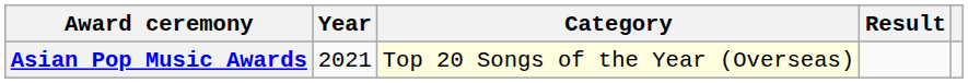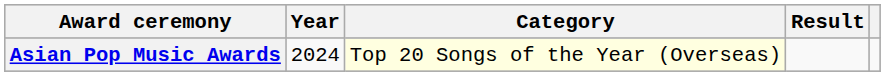Asian Pop Music Awards | Year: 2021 -> 2024
